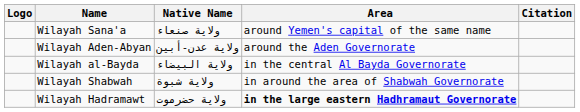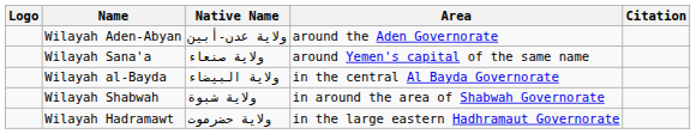rows swapped: Wilayah Sana'a <-> Wilayah Aden-Abyan
Wilayah Hadramawt | Area: bold -> normal
